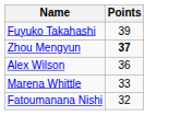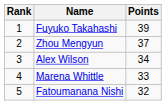+ column: Rank | 1 | 2 | 3 | 4 | 5
Zhou Mengyun | Points: bold -> normal
Alex Wilson | Points: 36 -> 34
